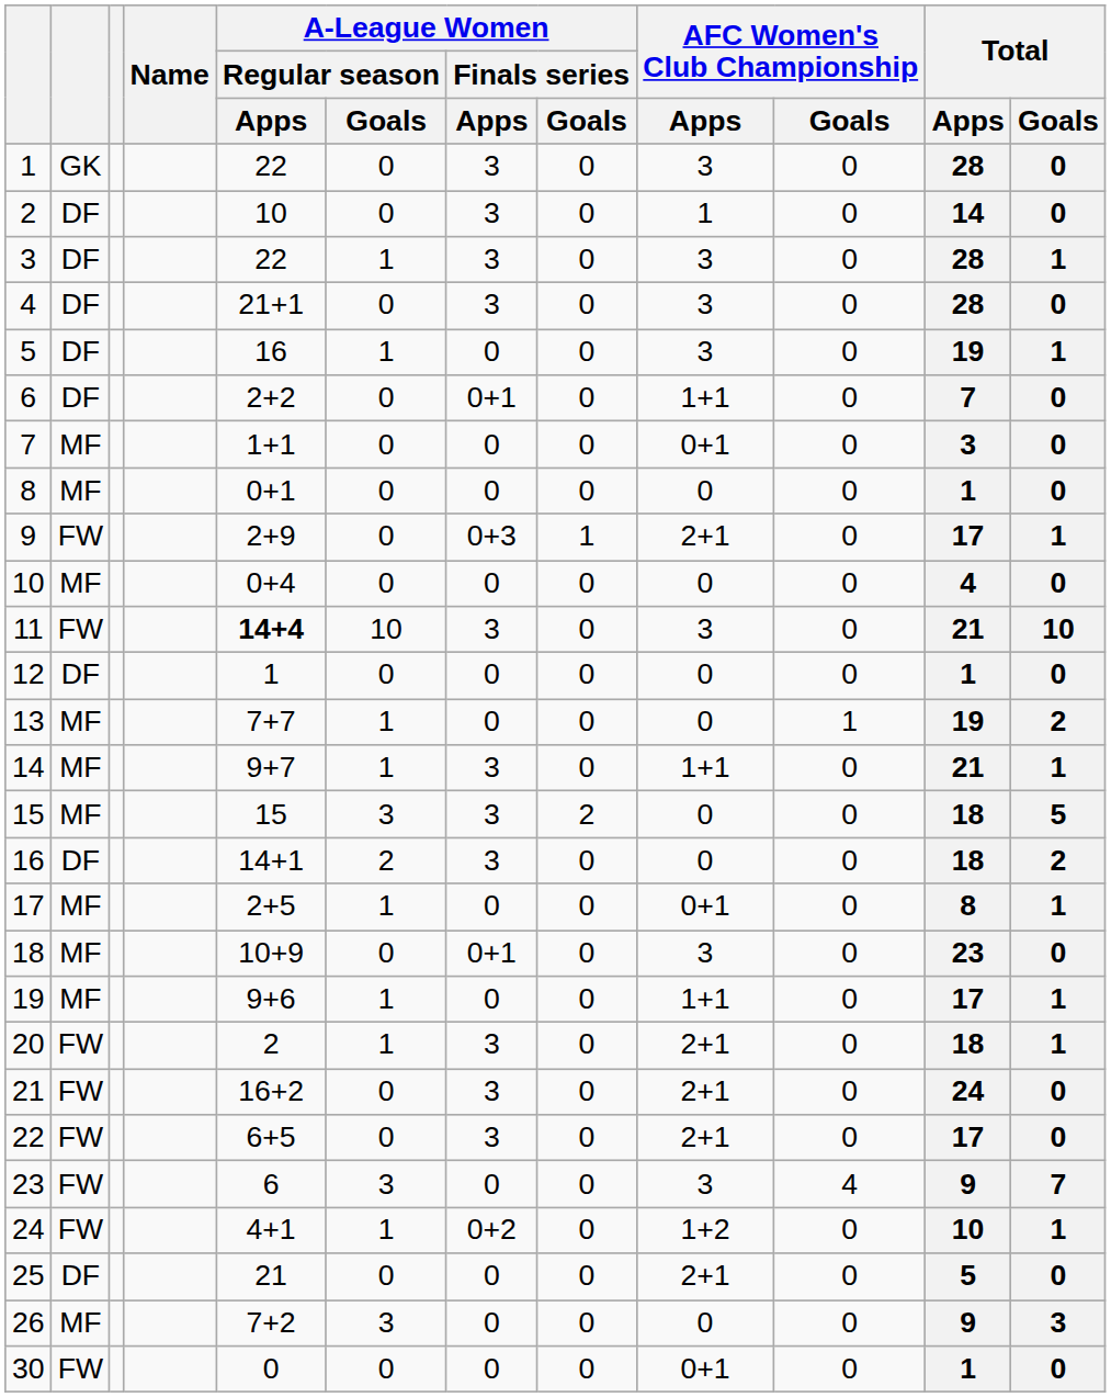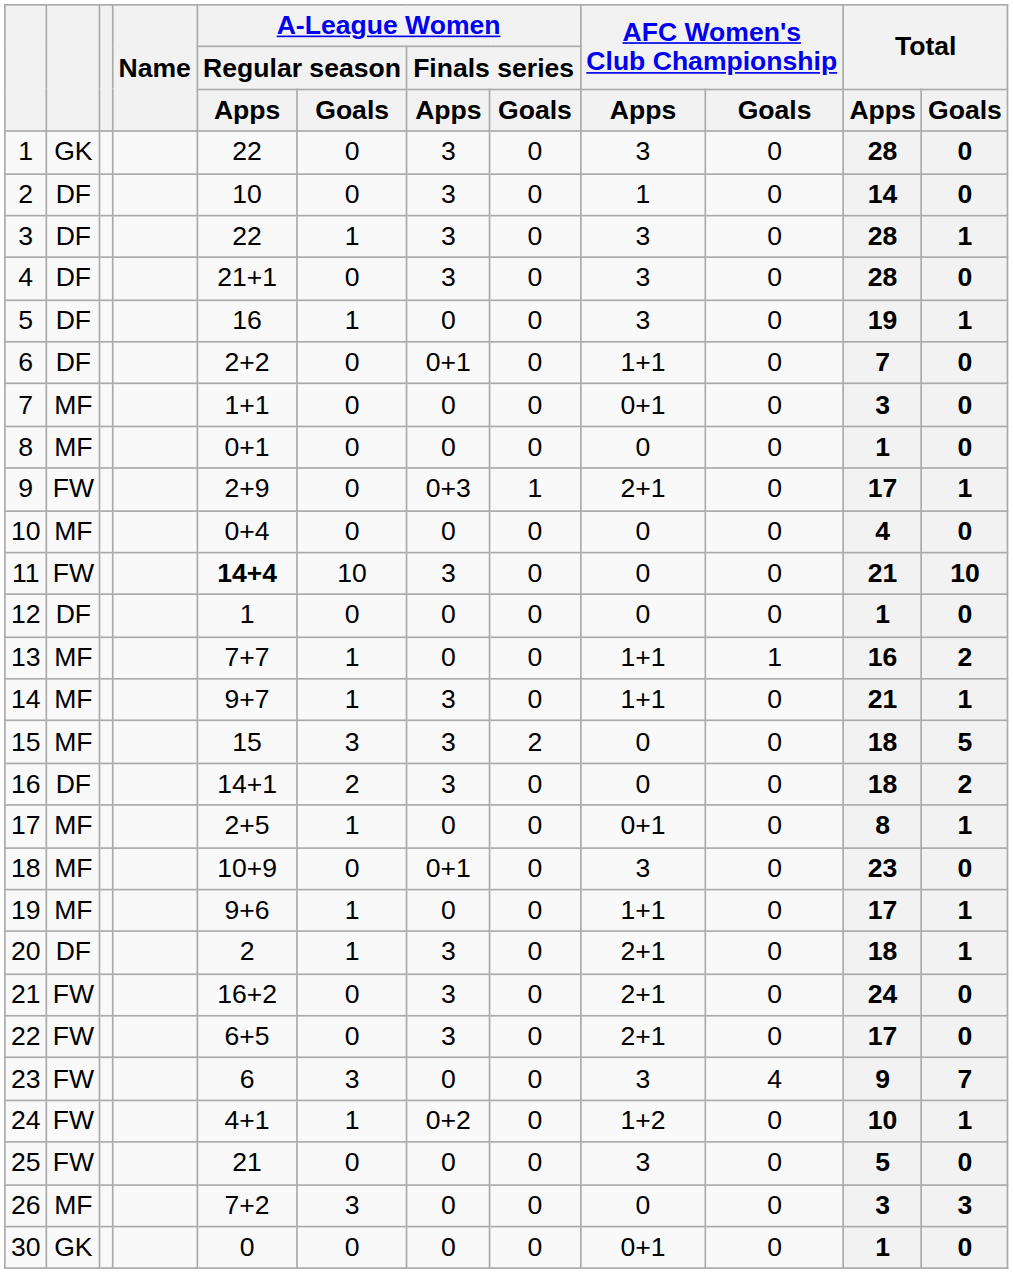11 | AFC Women's Club Championship / Apps: 3 -> 0
13 | AFC Women's Club Championship / Apps: 0 -> 1+1
13 | Total / Apps: 19 -> 16
20 | column 2: FW -> DF
25 | column 2: DF -> FW
25 | AFC Women's Club Championship / Apps: 2+1 -> 3
26 | Total / Apps: 9 -> 3
30 | column 2: FW -> GK
